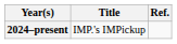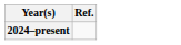- column: Title | IMP.'s IMPickup
